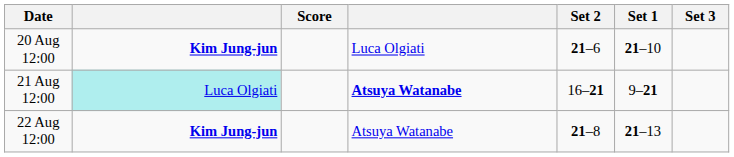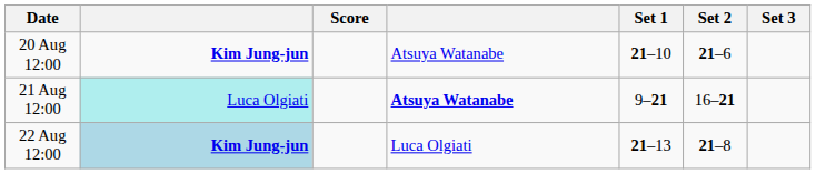columns swapped: Set 1 <-> Set 2
20 Aug 12:00 | column 4: Luca Olgiati -> Atsuya Watanabe
22 Aug 12:00 | column 2: no background -> lightblue background
22 Aug 12:00 | column 4: Atsuya Watanabe -> Luca Olgiati
